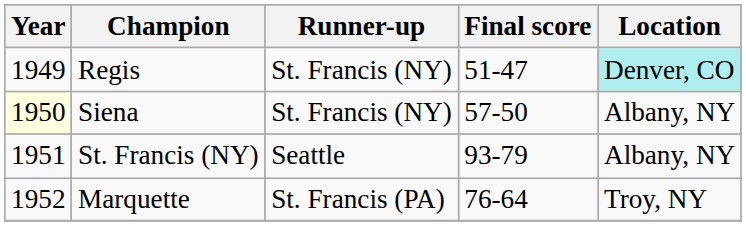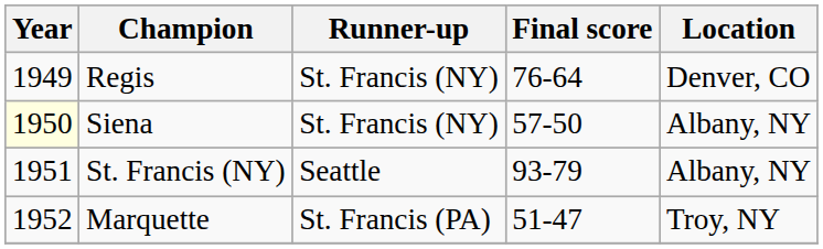Regis | Final score: 51-47 -> 76-64
Regis | Location: paleturquoise background -> no background
Marquette | Final score: 76-64 -> 51-47
